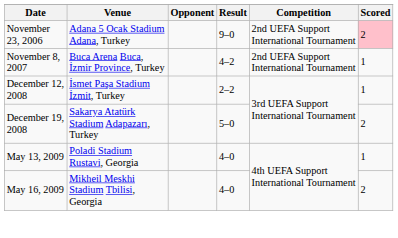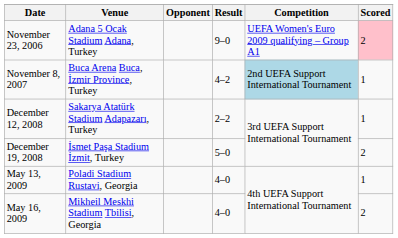November 23, 2006 | Competition: 2nd UEFA Support International Tournament -> UEFA Women's Euro 2009 qualifying – Group A1
November 8, 2007 | Competition: no background -> lightblue background
December 12, 2008 | Venue: İsmet Paşa Stadium İzmit, Turkey -> Sakarya Atatürk Stadium Adapazarı, Turkey
December 19, 2008 | Venue: Sakarya Atatürk Stadium Adapazarı, Turkey -> İsmet Paşa Stadium İzmit, Turkey
